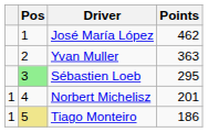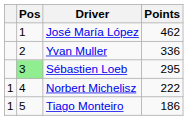Yvan Muller | Points: 363 -> 336
Norbert Michelisz | Points: 201 -> 222
Tiago Monteiro | Pos: khaki background -> no background
